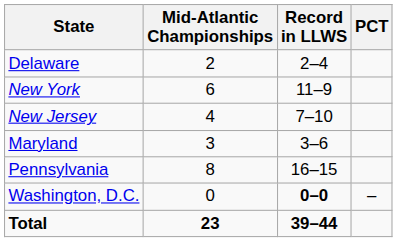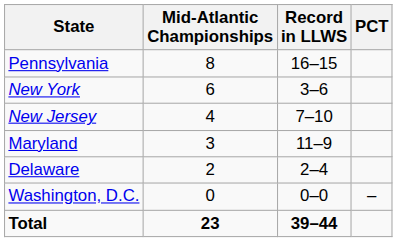rows swapped: Pennsylvania <-> Delaware
New York | Record in LLWS: 11–9 -> 3–6
Maryland | Record in LLWS: 3–6 -> 11–9
Washington, D.C. | Record in LLWS: bold -> normal
